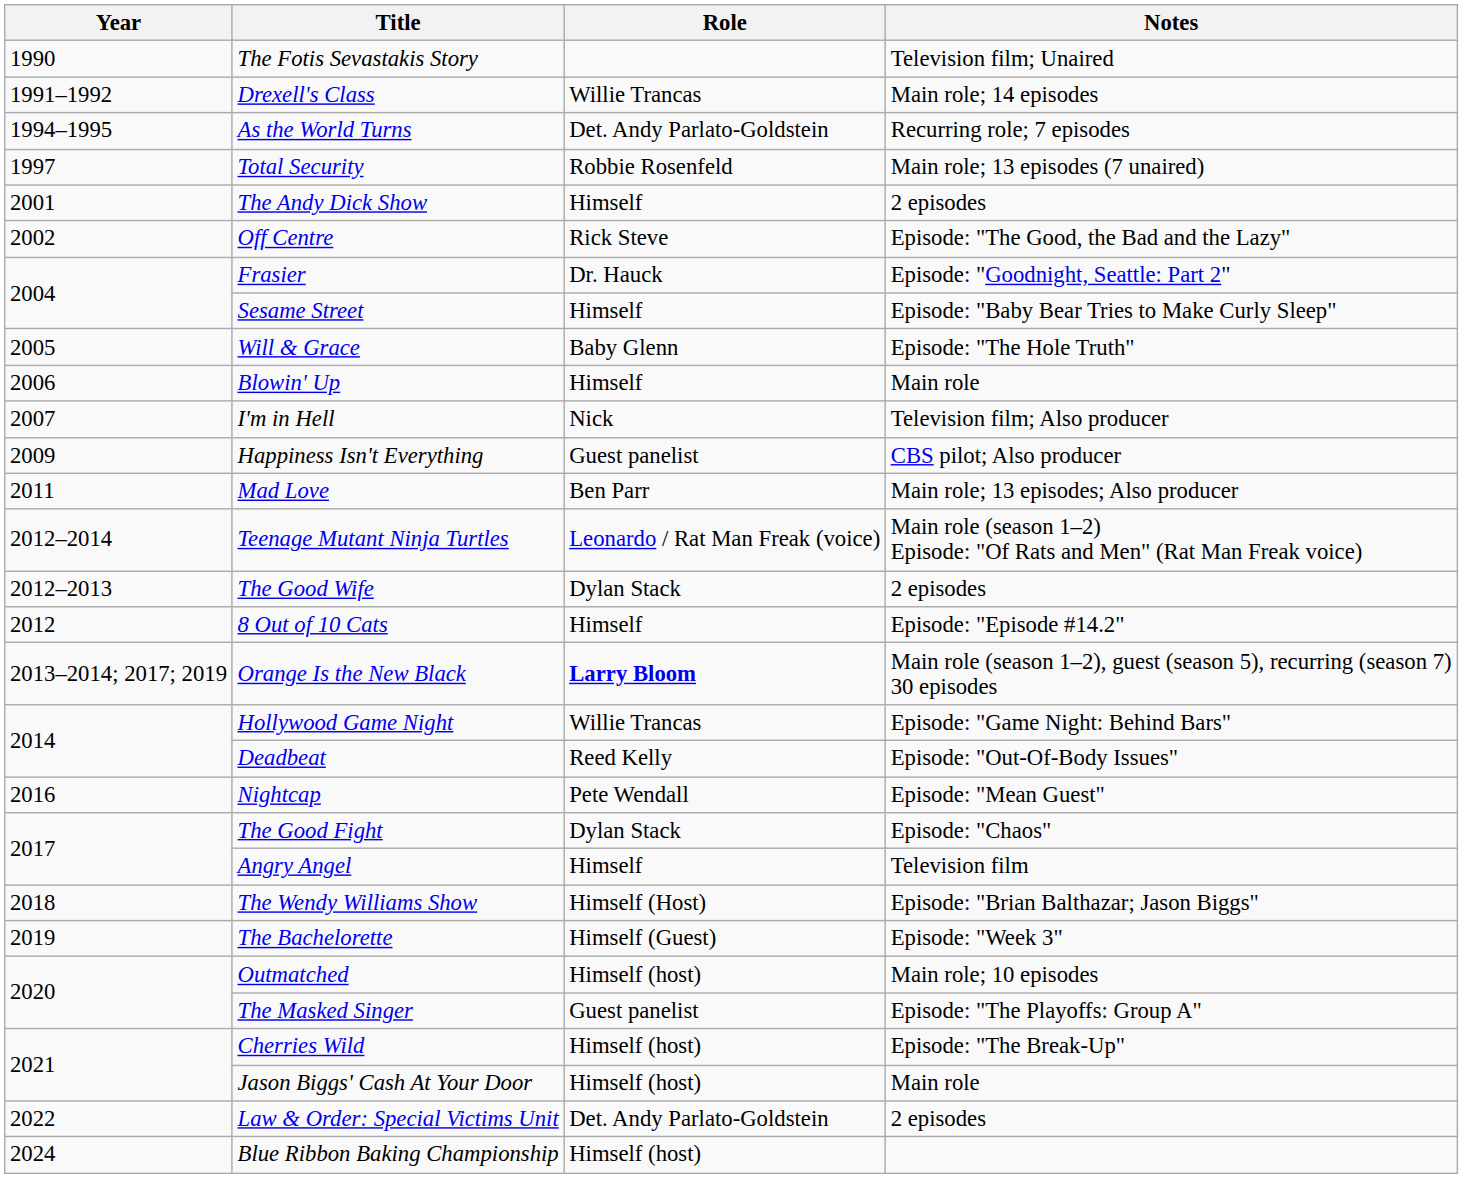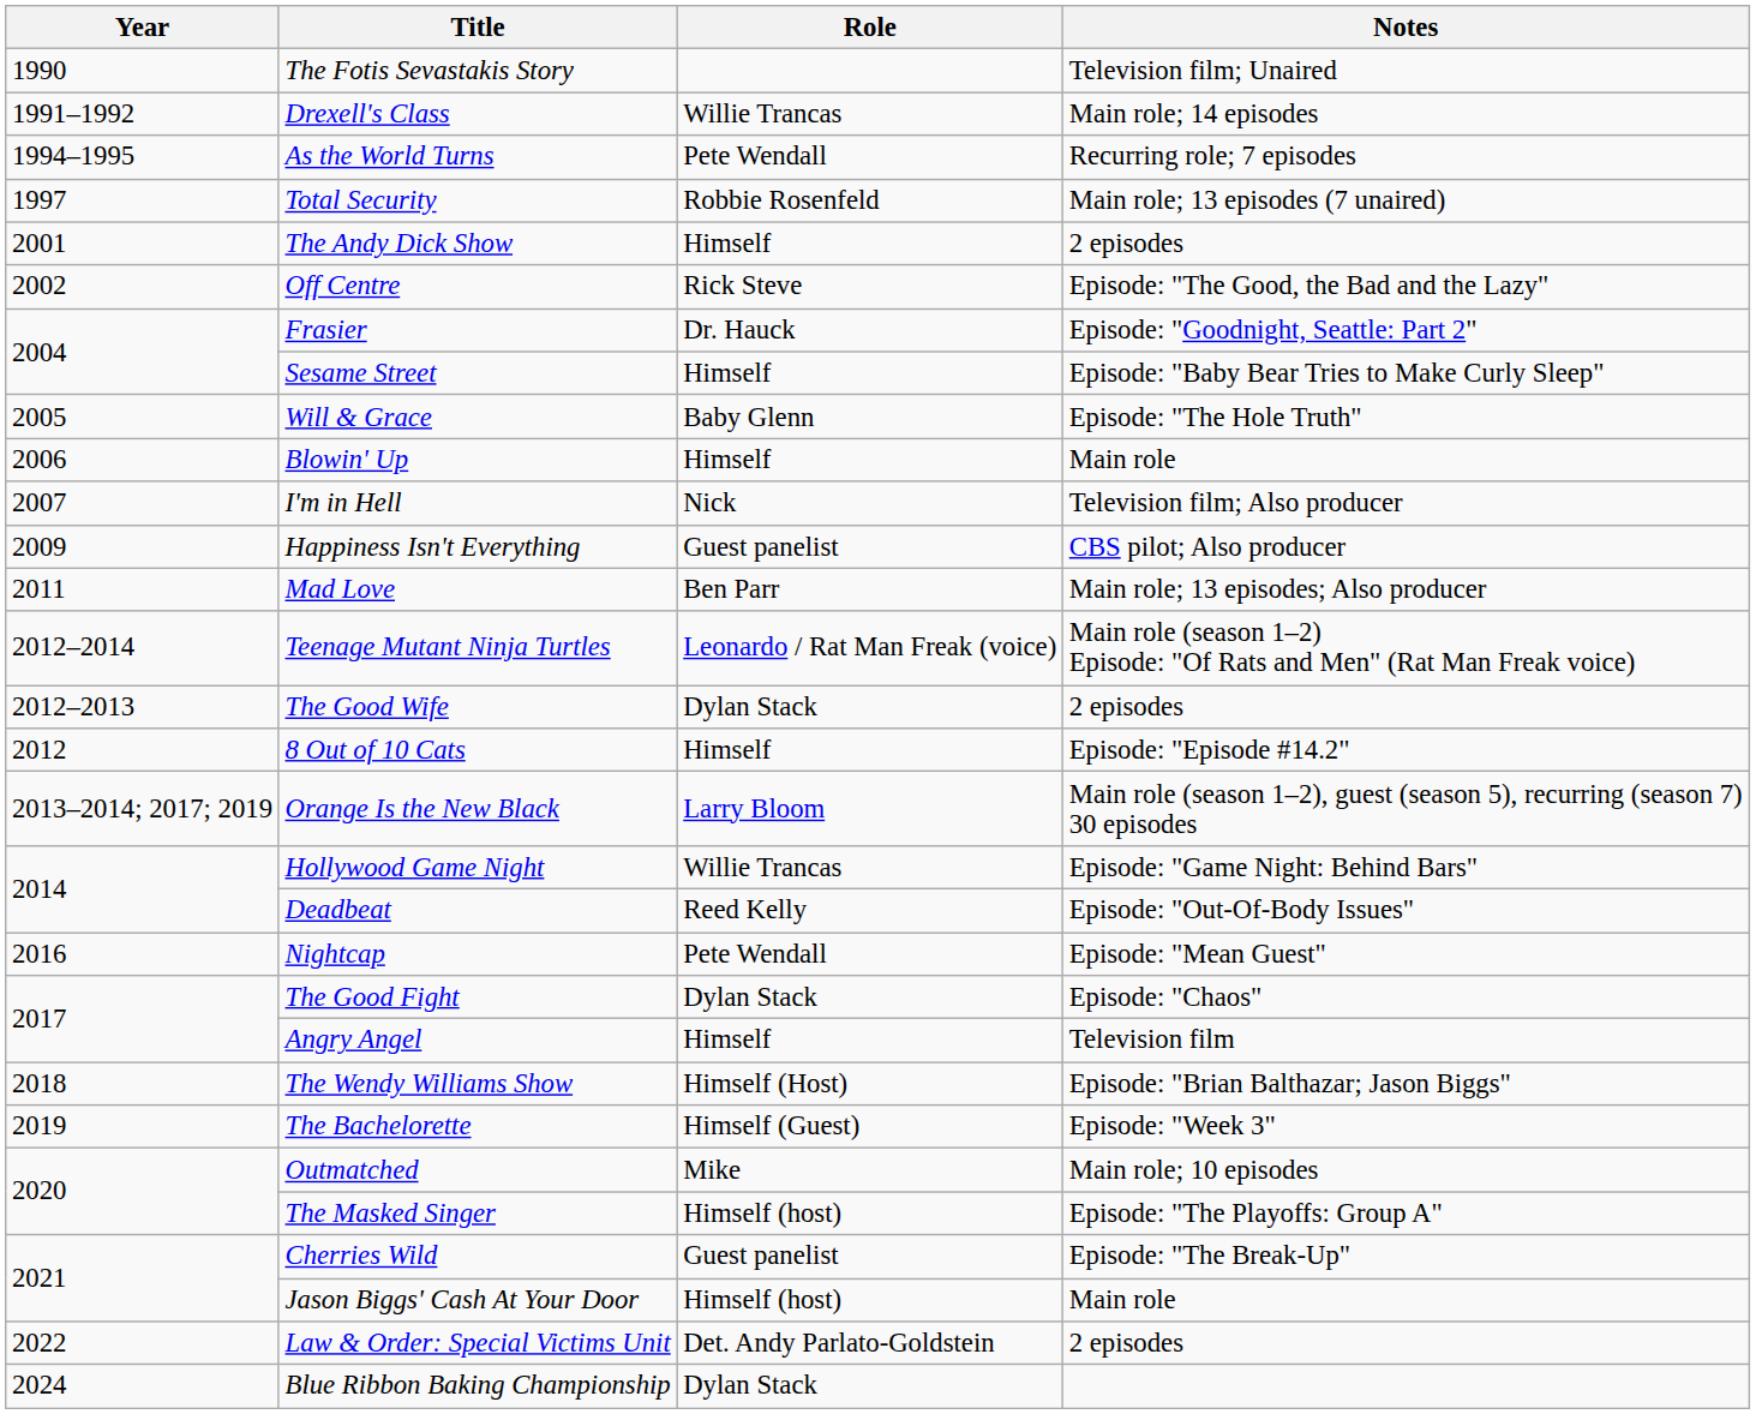As the World Turns | Role: Det. Andy Parlato-Goldstein -> Pete Wendall
Orange Is the New Black | Role: bold -> normal
Outmatched | Role: Himself (host) -> Mike
The Masked Singer | Role: Guest panelist -> Himself (host)
Cherries Wild | Role: Himself (host) -> Guest panelist
Blue Ribbon Baking Championship | Role: Himself (host) -> Dylan Stack
